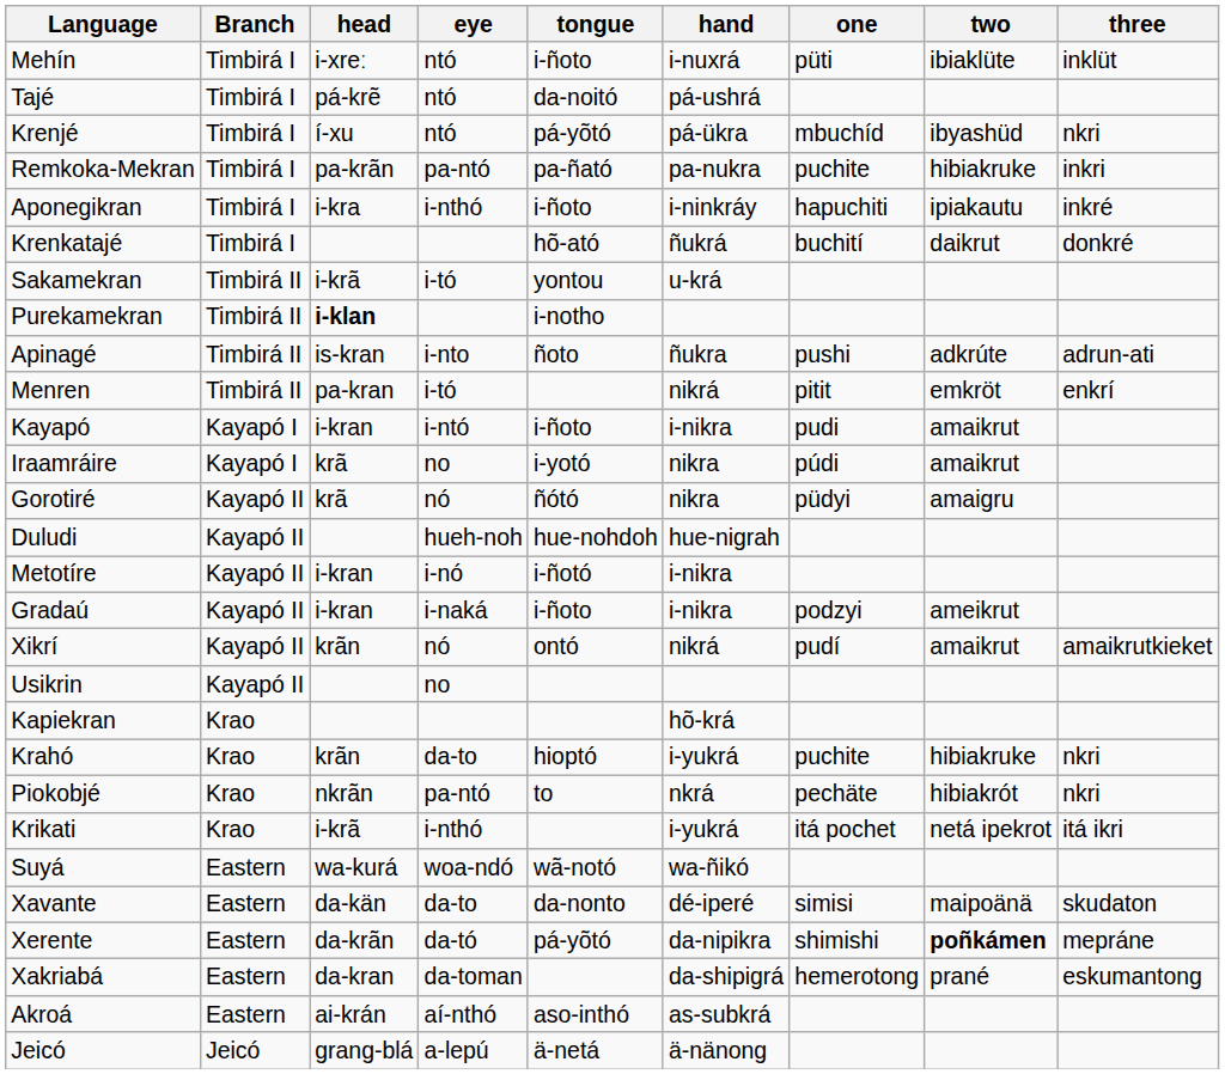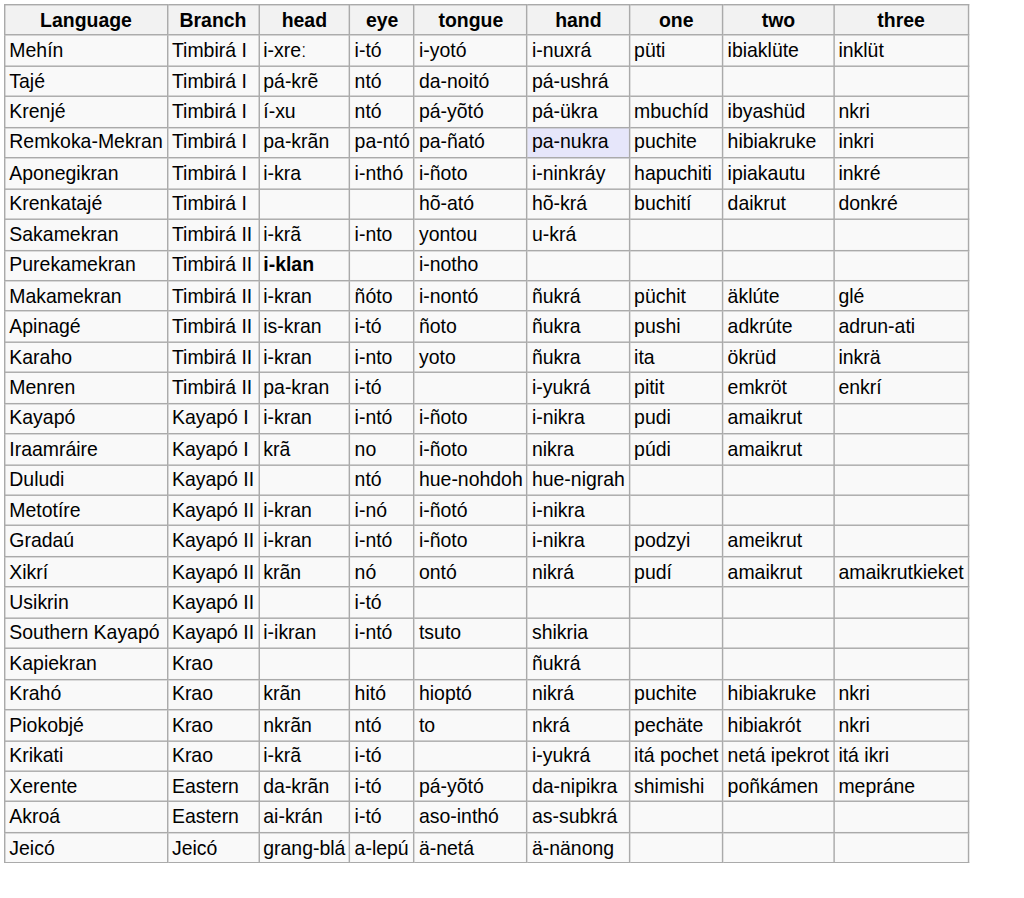Mehín | eye: ntó -> i-tó
Mehín | tongue: i-ñoto -> i-yotó
Remkoka-Mekran | hand: no background -> lavender background
Krenkatajé | hand: ñukrá -> hõ-krá
Sakamekran | eye: i-tó -> i-nto
+ row: Makamekran | Timbirá II | i-kran | ñóto | i-nontó | ñukrá | püchit | äklúte | glé
Apinagé | eye: i-nto -> i-tó
+ row: Karaho | Timbirá II | i-kran | i-nto | yoto | ñukra | ita | ökrüd | inkrä
Menren | hand: nikrá -> i-yukrá
Iraamráire | tongue: i-yotó -> i-ñoto
- row: Gorotiré | Kayapó II | krã | nó | ñótó | nikra | püdyi | amaigru
Duludi | eye: hueh-noh -> ntó
Gradaú | eye: i-naká -> i-ntó
Usikrin | eye: no -> i-tó
+ row: Southern Kayapó | Kayapó II | i-ikran | i-ntó | tsuto | shikria
Kapiekran | hand: hõ-krá -> ñukrá
Krahó | eye: da-to -> hitó
Krahó | hand: i-yukrá -> nikrá
Piokobjé | eye: pa-ntó -> ntó
Krikati | eye: i-nthó -> i-tó
- row: Suyá | Eastern | wa-kurá | woa-ndó | wã-notó | wa-ñikó
- row: Xavante | Eastern | da-kän | da-to | da-nonto | dé-iperé | simisi | maipoänä | skudaton
Xerente | eye: da-tó -> i-tó
Xerente | two: bold -> normal
- row: Xakriabá | Eastern | da-kran | da-toman | da-shipigrá | hemerotong | prané | eskumantong
Akroá | eye: aí-nthó -> i-tó
